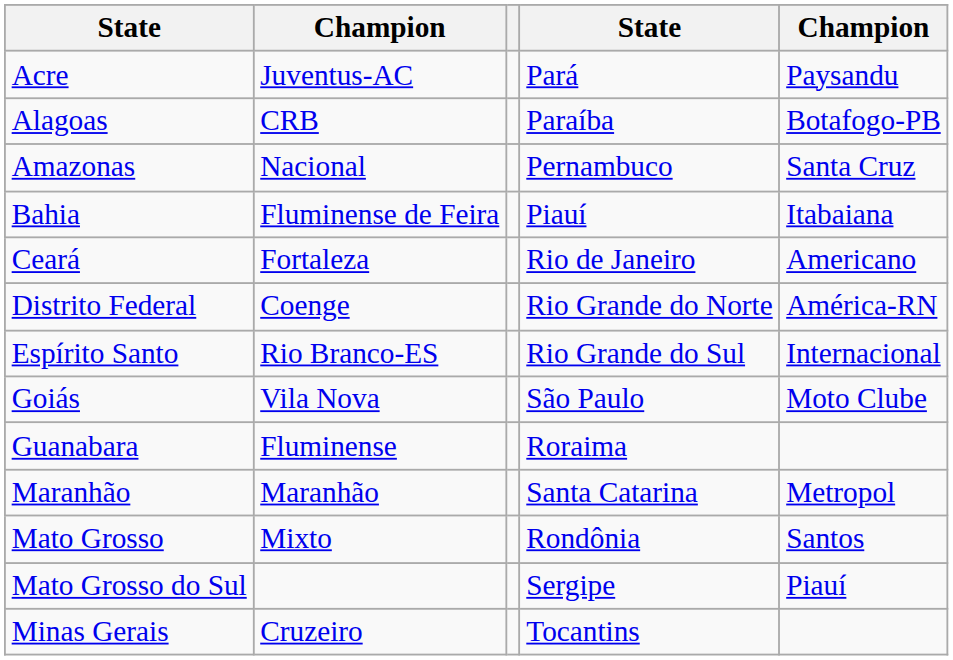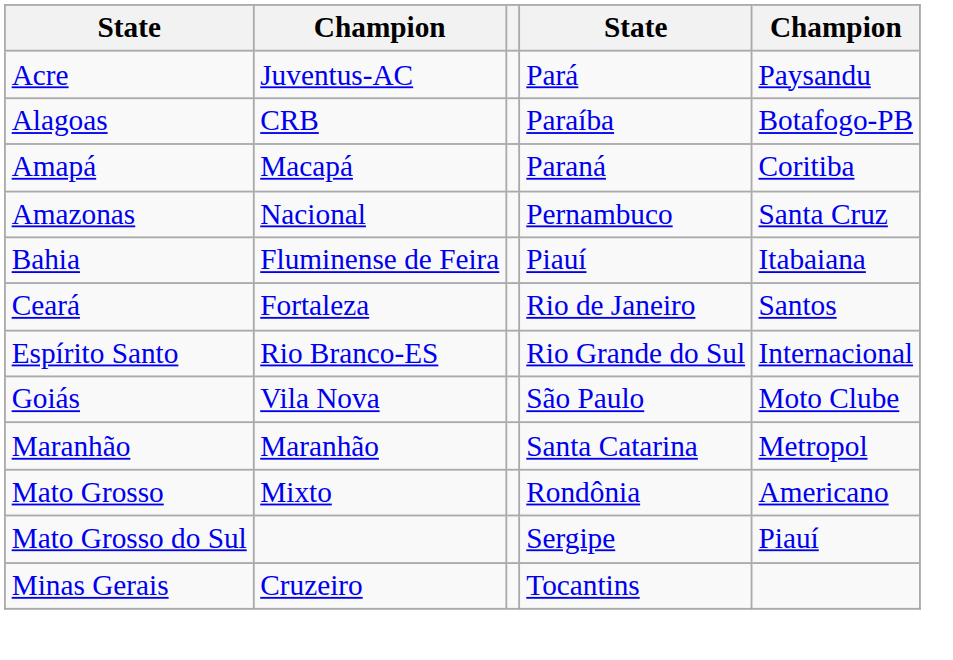+ row: Amapá | Macapá | Paraná | Coritiba
Ceará | column 5: Americano -> Santos
- row: Distrito Federal | Coenge | Rio Grande do Norte | América-RN
- row: Guanabara | Fluminense | Roraima
Mato Grosso | column 5: Santos -> Americano
